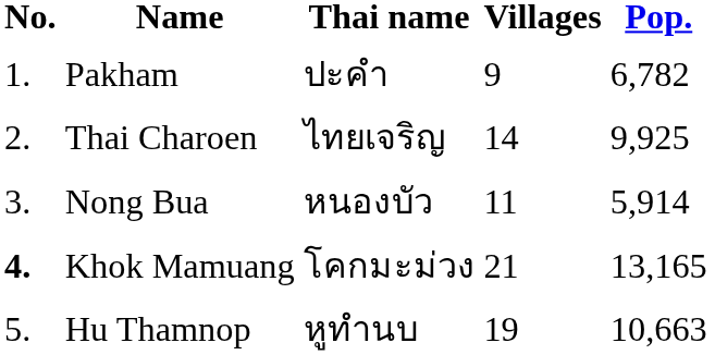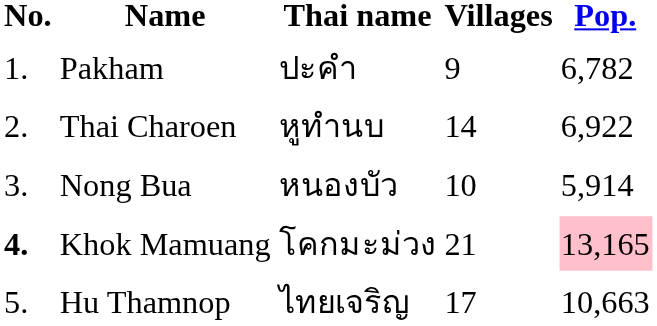Thai Charoen | Thai name: ไทยเจริญ -> หูทำนบ
Thai Charoen | Pop.: 9,925 -> 6,922
Nong Bua | Villages: 11 -> 10
Khok Mamuang | Pop.: no background -> pink background
Hu Thamnop | Thai name: หูทำนบ -> ไทยเจริญ
Hu Thamnop | Villages: 19 -> 17
